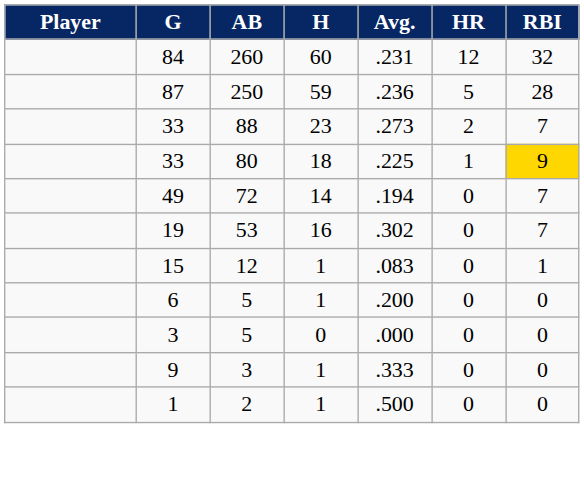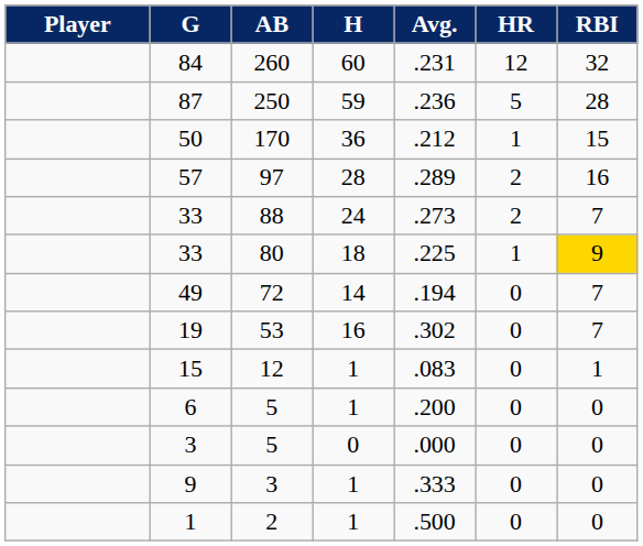+ row: 50 | 170 | 36 | .212 | 1 | 15
+ row: 57 | 97 | 28 | .289 | 2 | 16
33 / 88 | H: 23 -> 24
